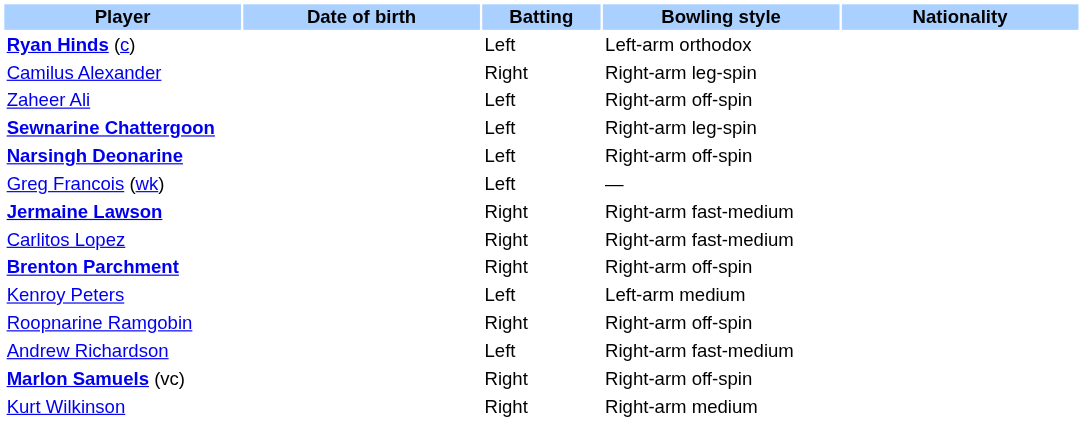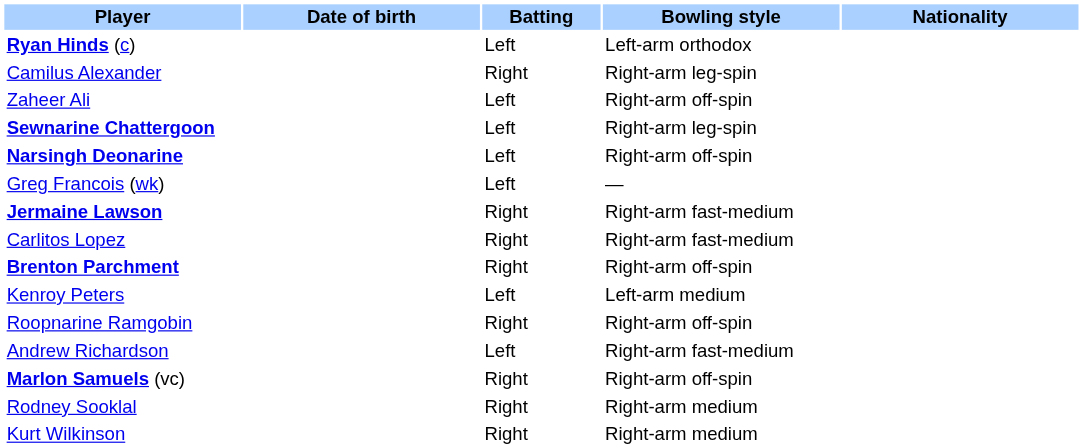+ row: Rodney Sooklal | Right | Right-arm medium
